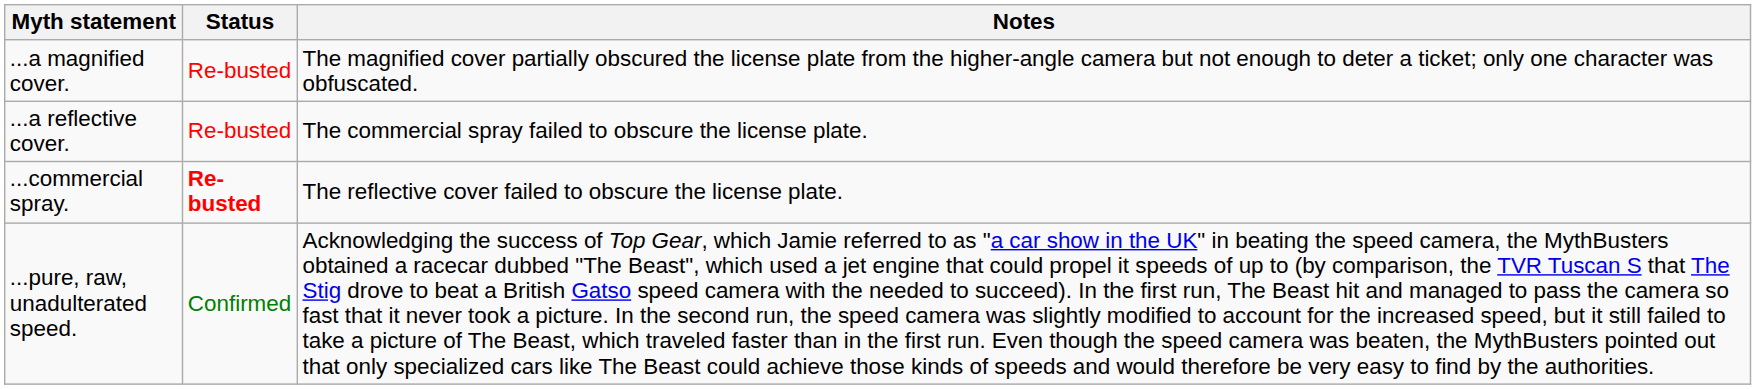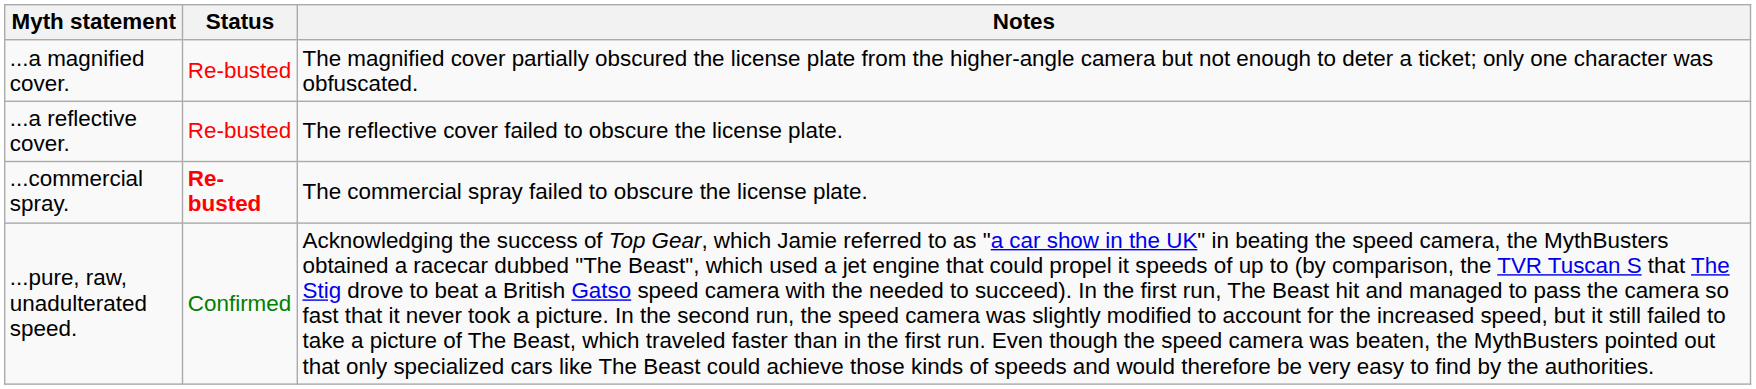...a reflective cover. | Notes: The commercial spray failed to obscure the license plate. -> The reflective cover failed to obscure the license plate.
...commercial spray. | Notes: The reflective cover failed to obscure the license plate. -> The commercial spray failed to obscure the license plate.
